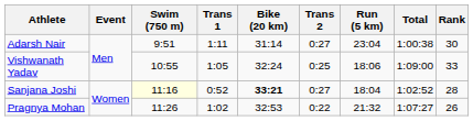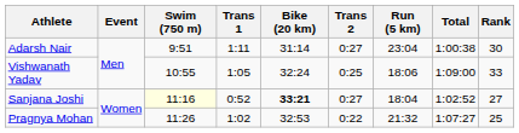Sanjana Joshi | Rank: 28 -> 27
Pragnya Mohan | Rank: 26 -> 25
